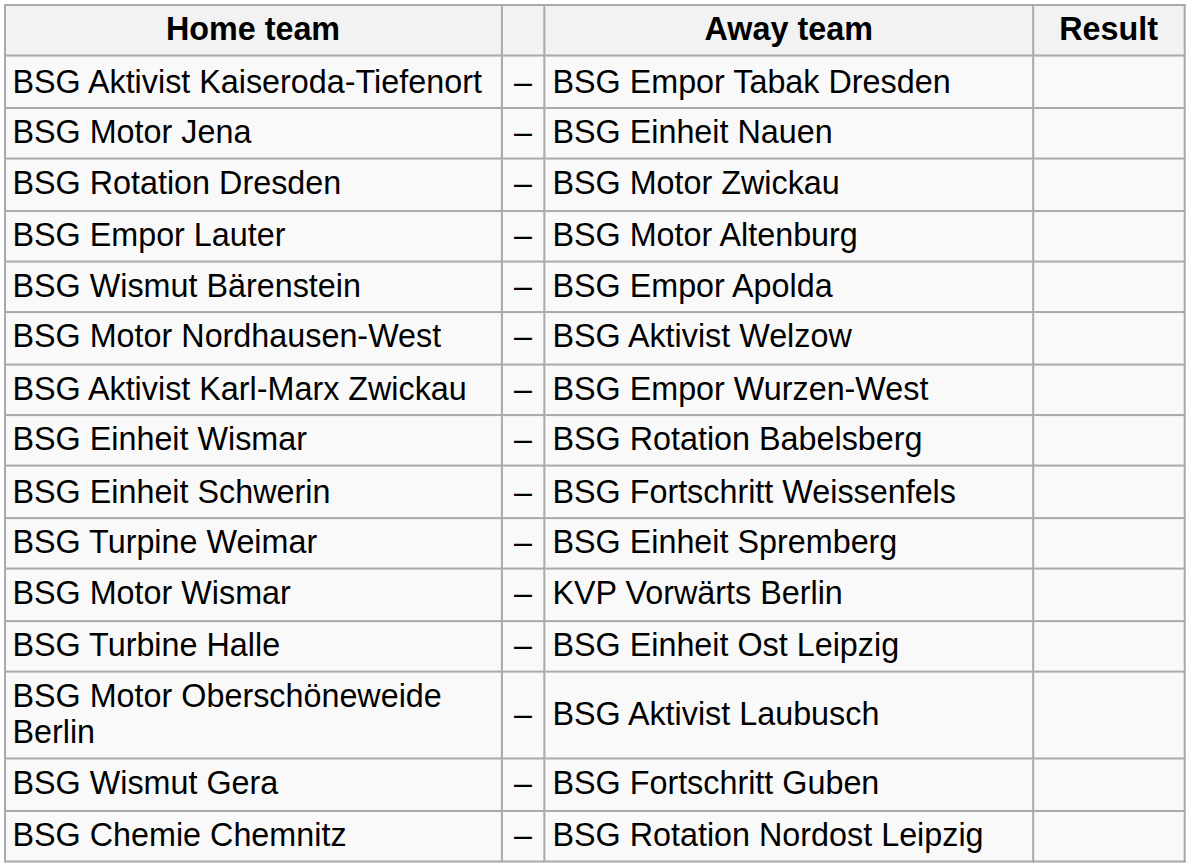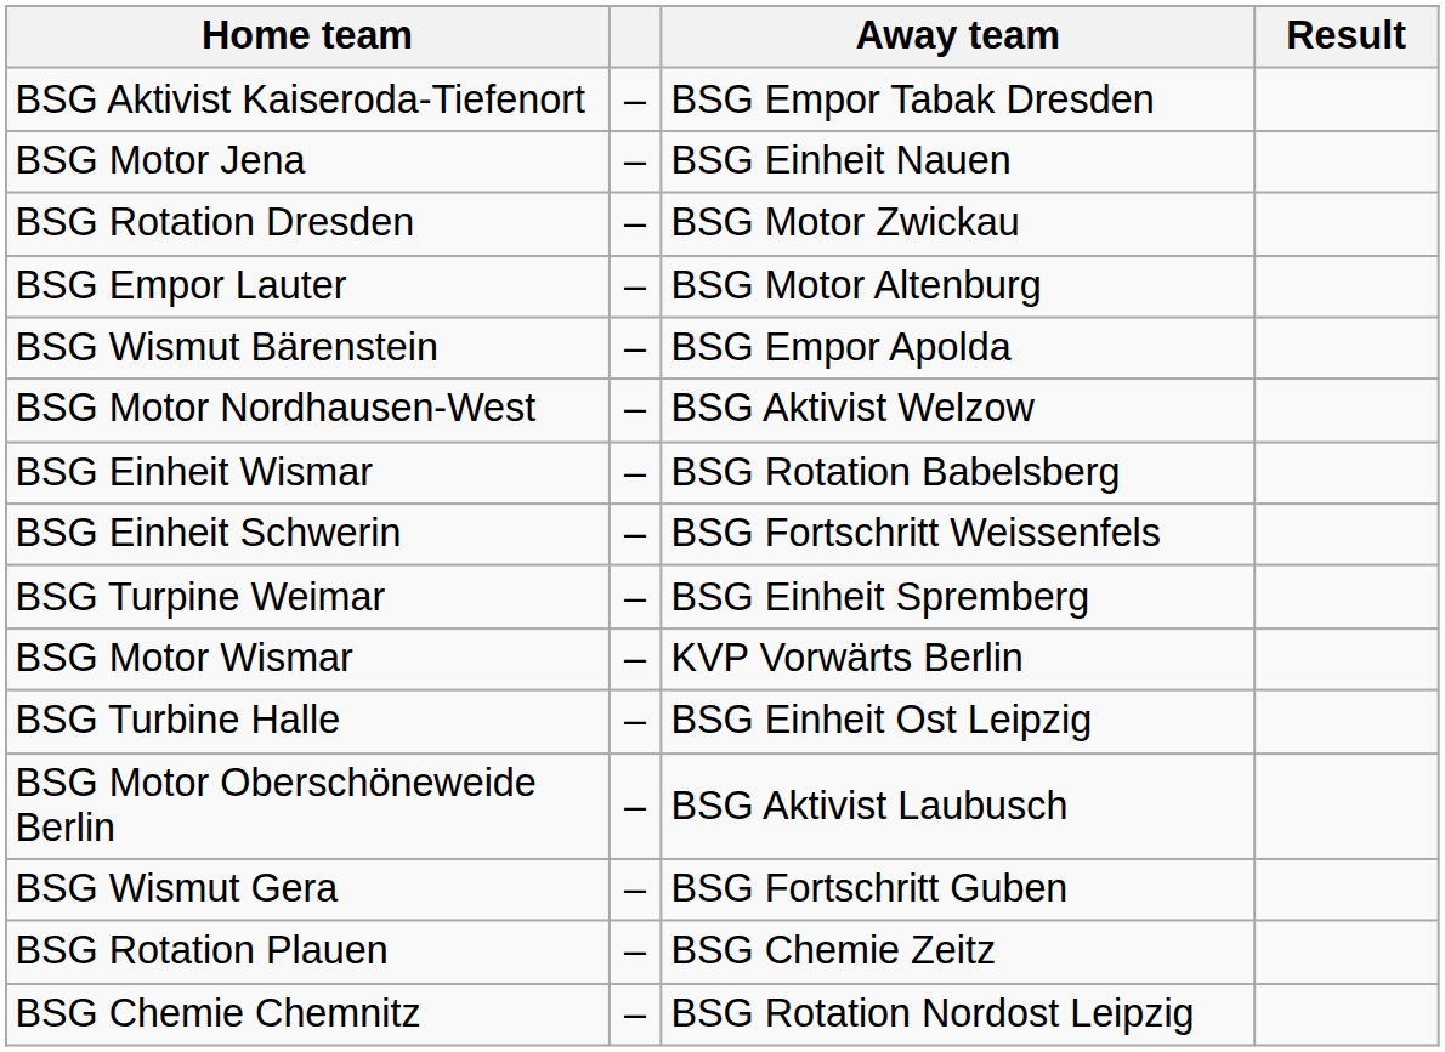- row: BSG Aktivist Karl-Marx Zwickau | – | BSG Empor Wurzen-West
+ row: BSG Rotation Plauen | – | BSG Chemie Zeitz
